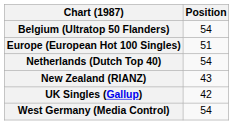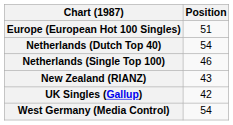- row: Belgium (Ultratop 50 Flanders) | 54
+ row: Netherlands (Single Top 100) | 46
